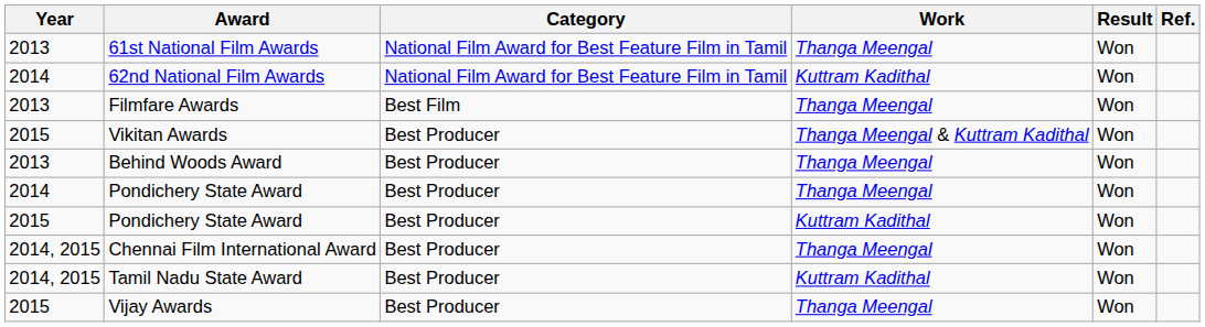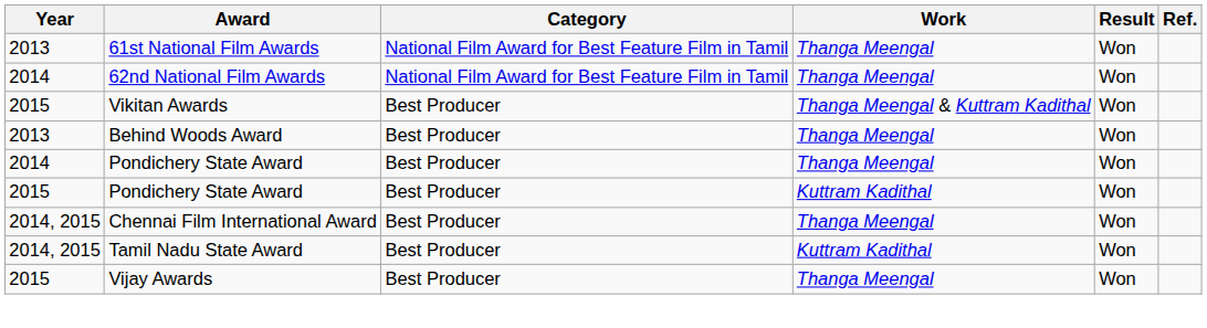62nd National Film Awards | Work: Kuttram Kadithal -> Thanga Meengal
- row: 2013 | Filmfare Awards | Best Film | Thanga Meengal | Won
